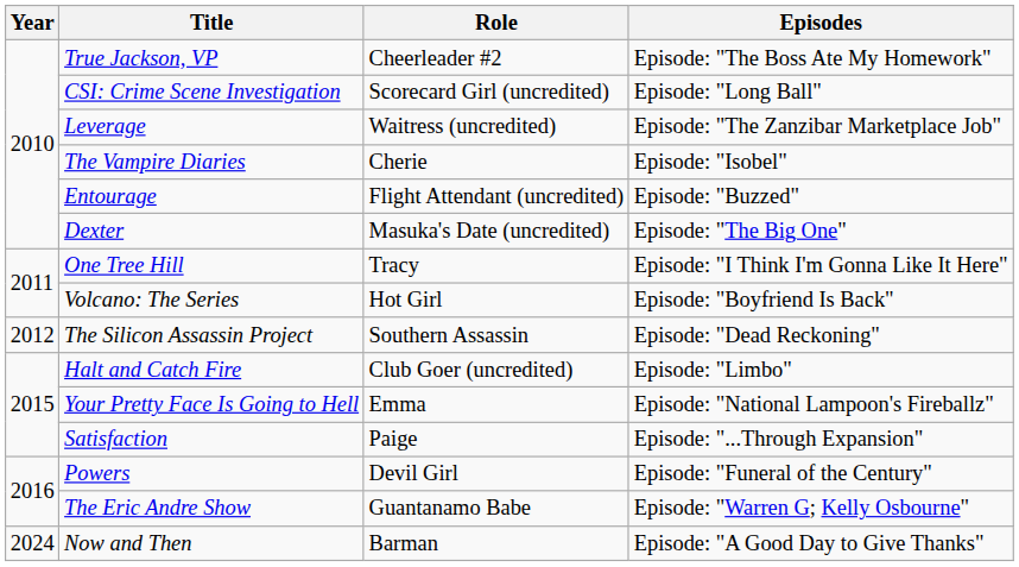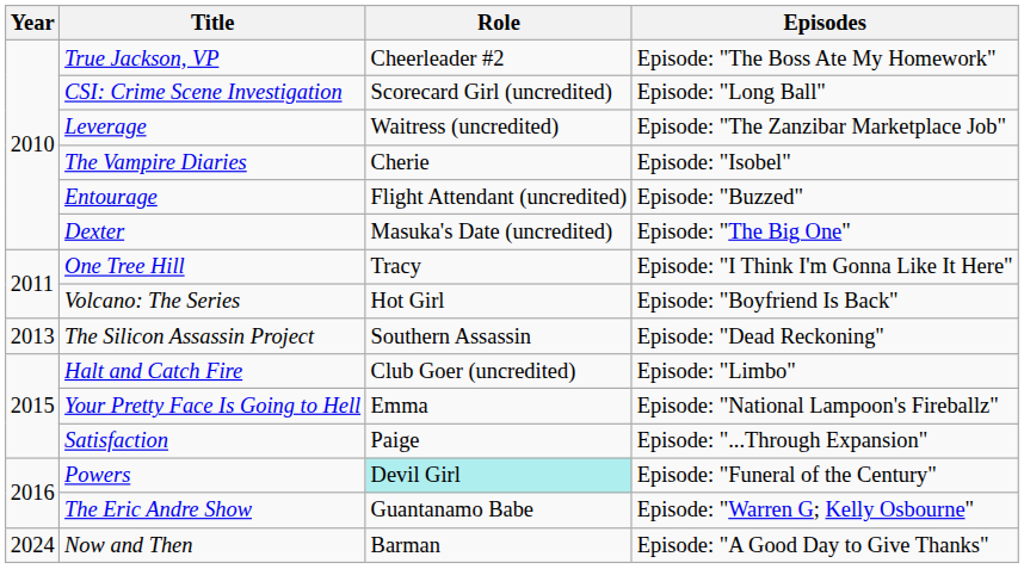The Silicon Assassin Project | Year: 2012 -> 2013
Powers | Role: no background -> paleturquoise background
